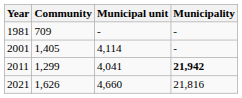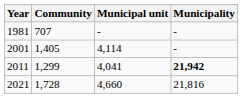1981 | Community: 709 -> 707
2021 | Community: 1,626 -> 1,728
